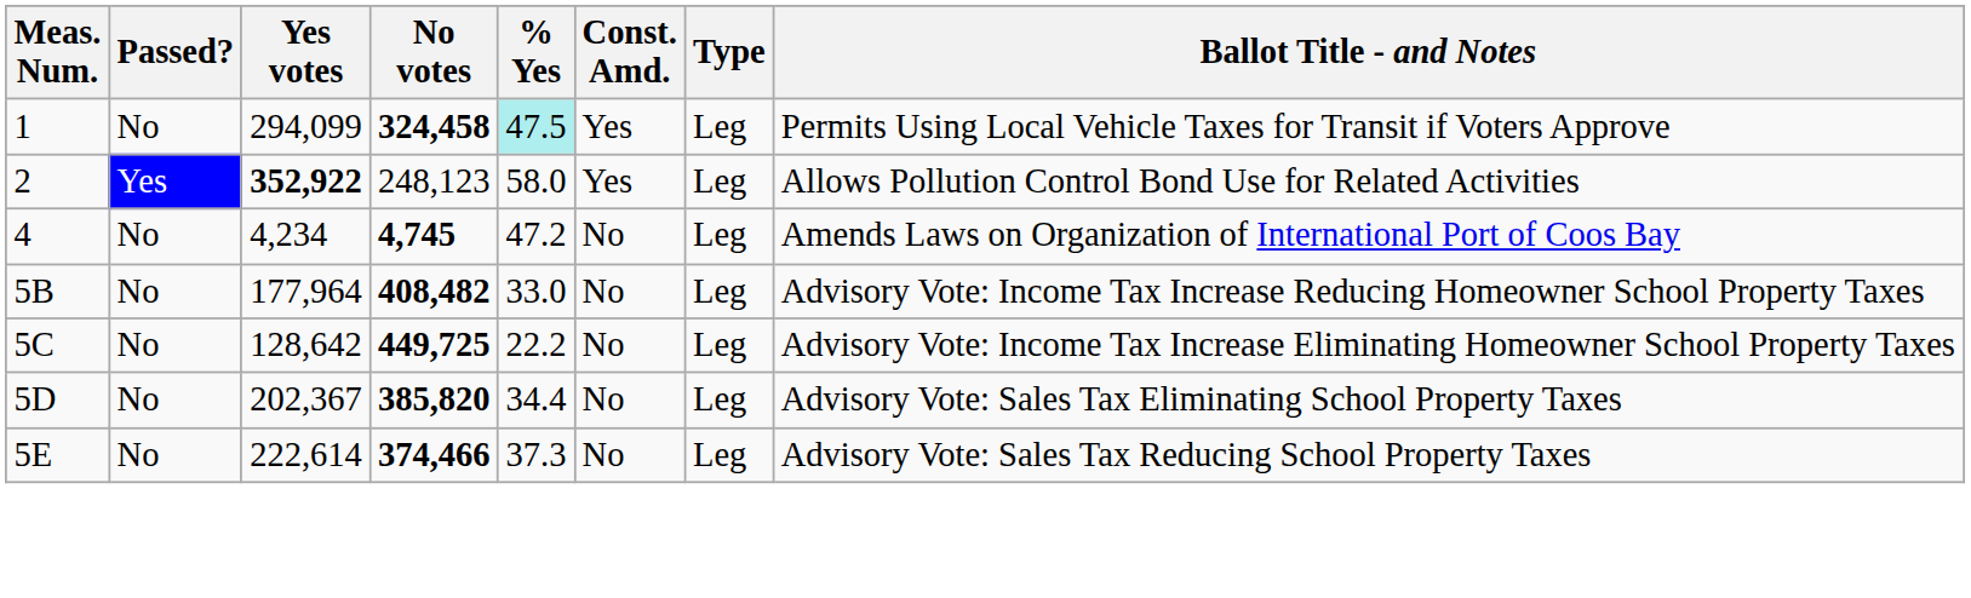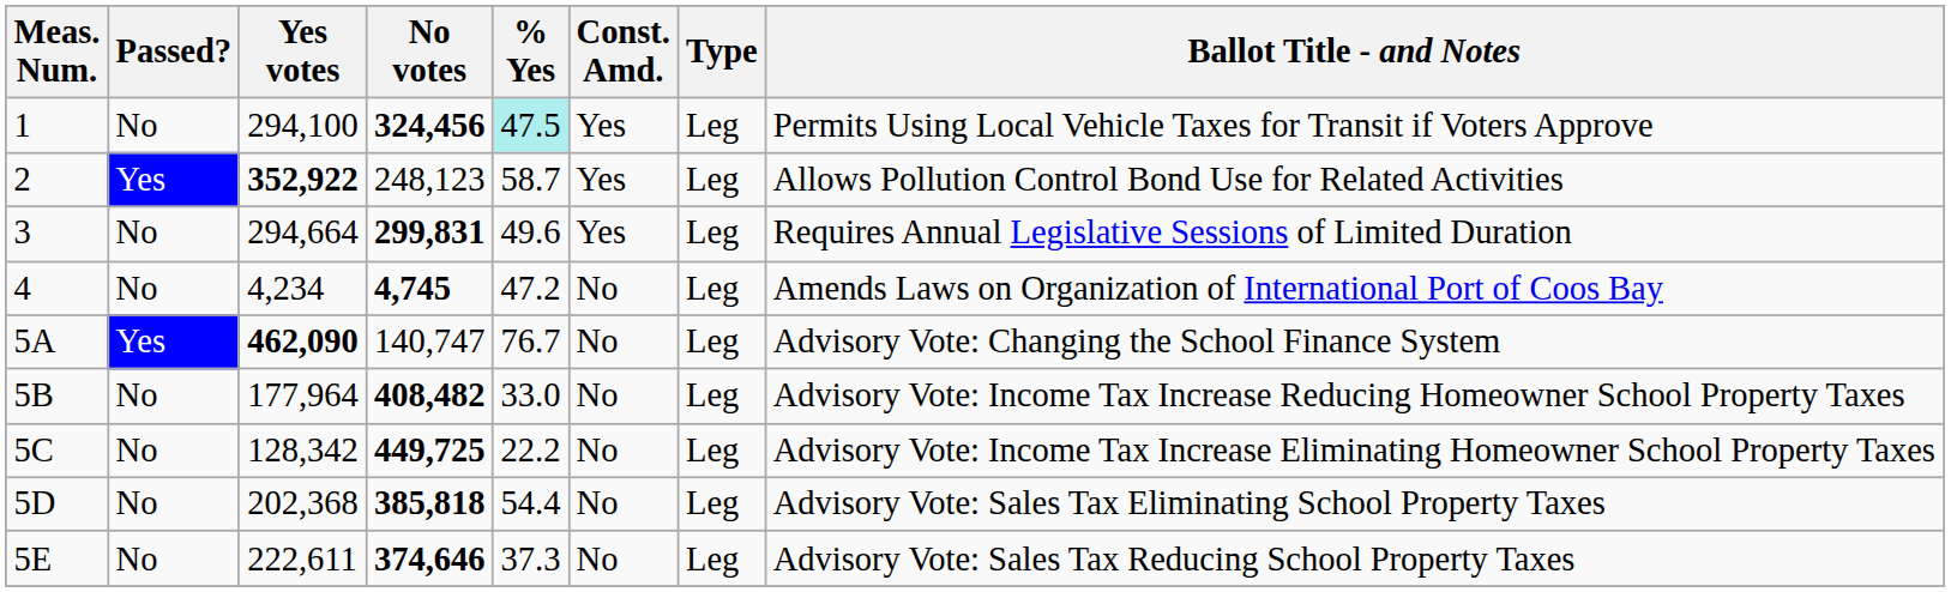1 | Yes votes: 294,099 -> 294,100
1 | No votes: 324,458 -> 324,456
2 | % Yes: 58.0 -> 58.7
+ row: 3 | No | 294,664 | 299,831 | 49.6 | Yes | Leg | Requires Annual Legislative Sessions of Limited Duration
+ row: 5A | Yes | 462,090 | 140,747 | 76.7 | No | Leg | Advisory Vote: Changing the School Finance System
5C | Yes votes: 128,642 -> 128,342
5D | Yes votes: 202,367 -> 202,368
5D | No votes: 385,820 -> 385,818
5D | % Yes: 34.4 -> 54.4
5E | Yes votes: 222,614 -> 222,611
5E | No votes: 374,466 -> 374,646
